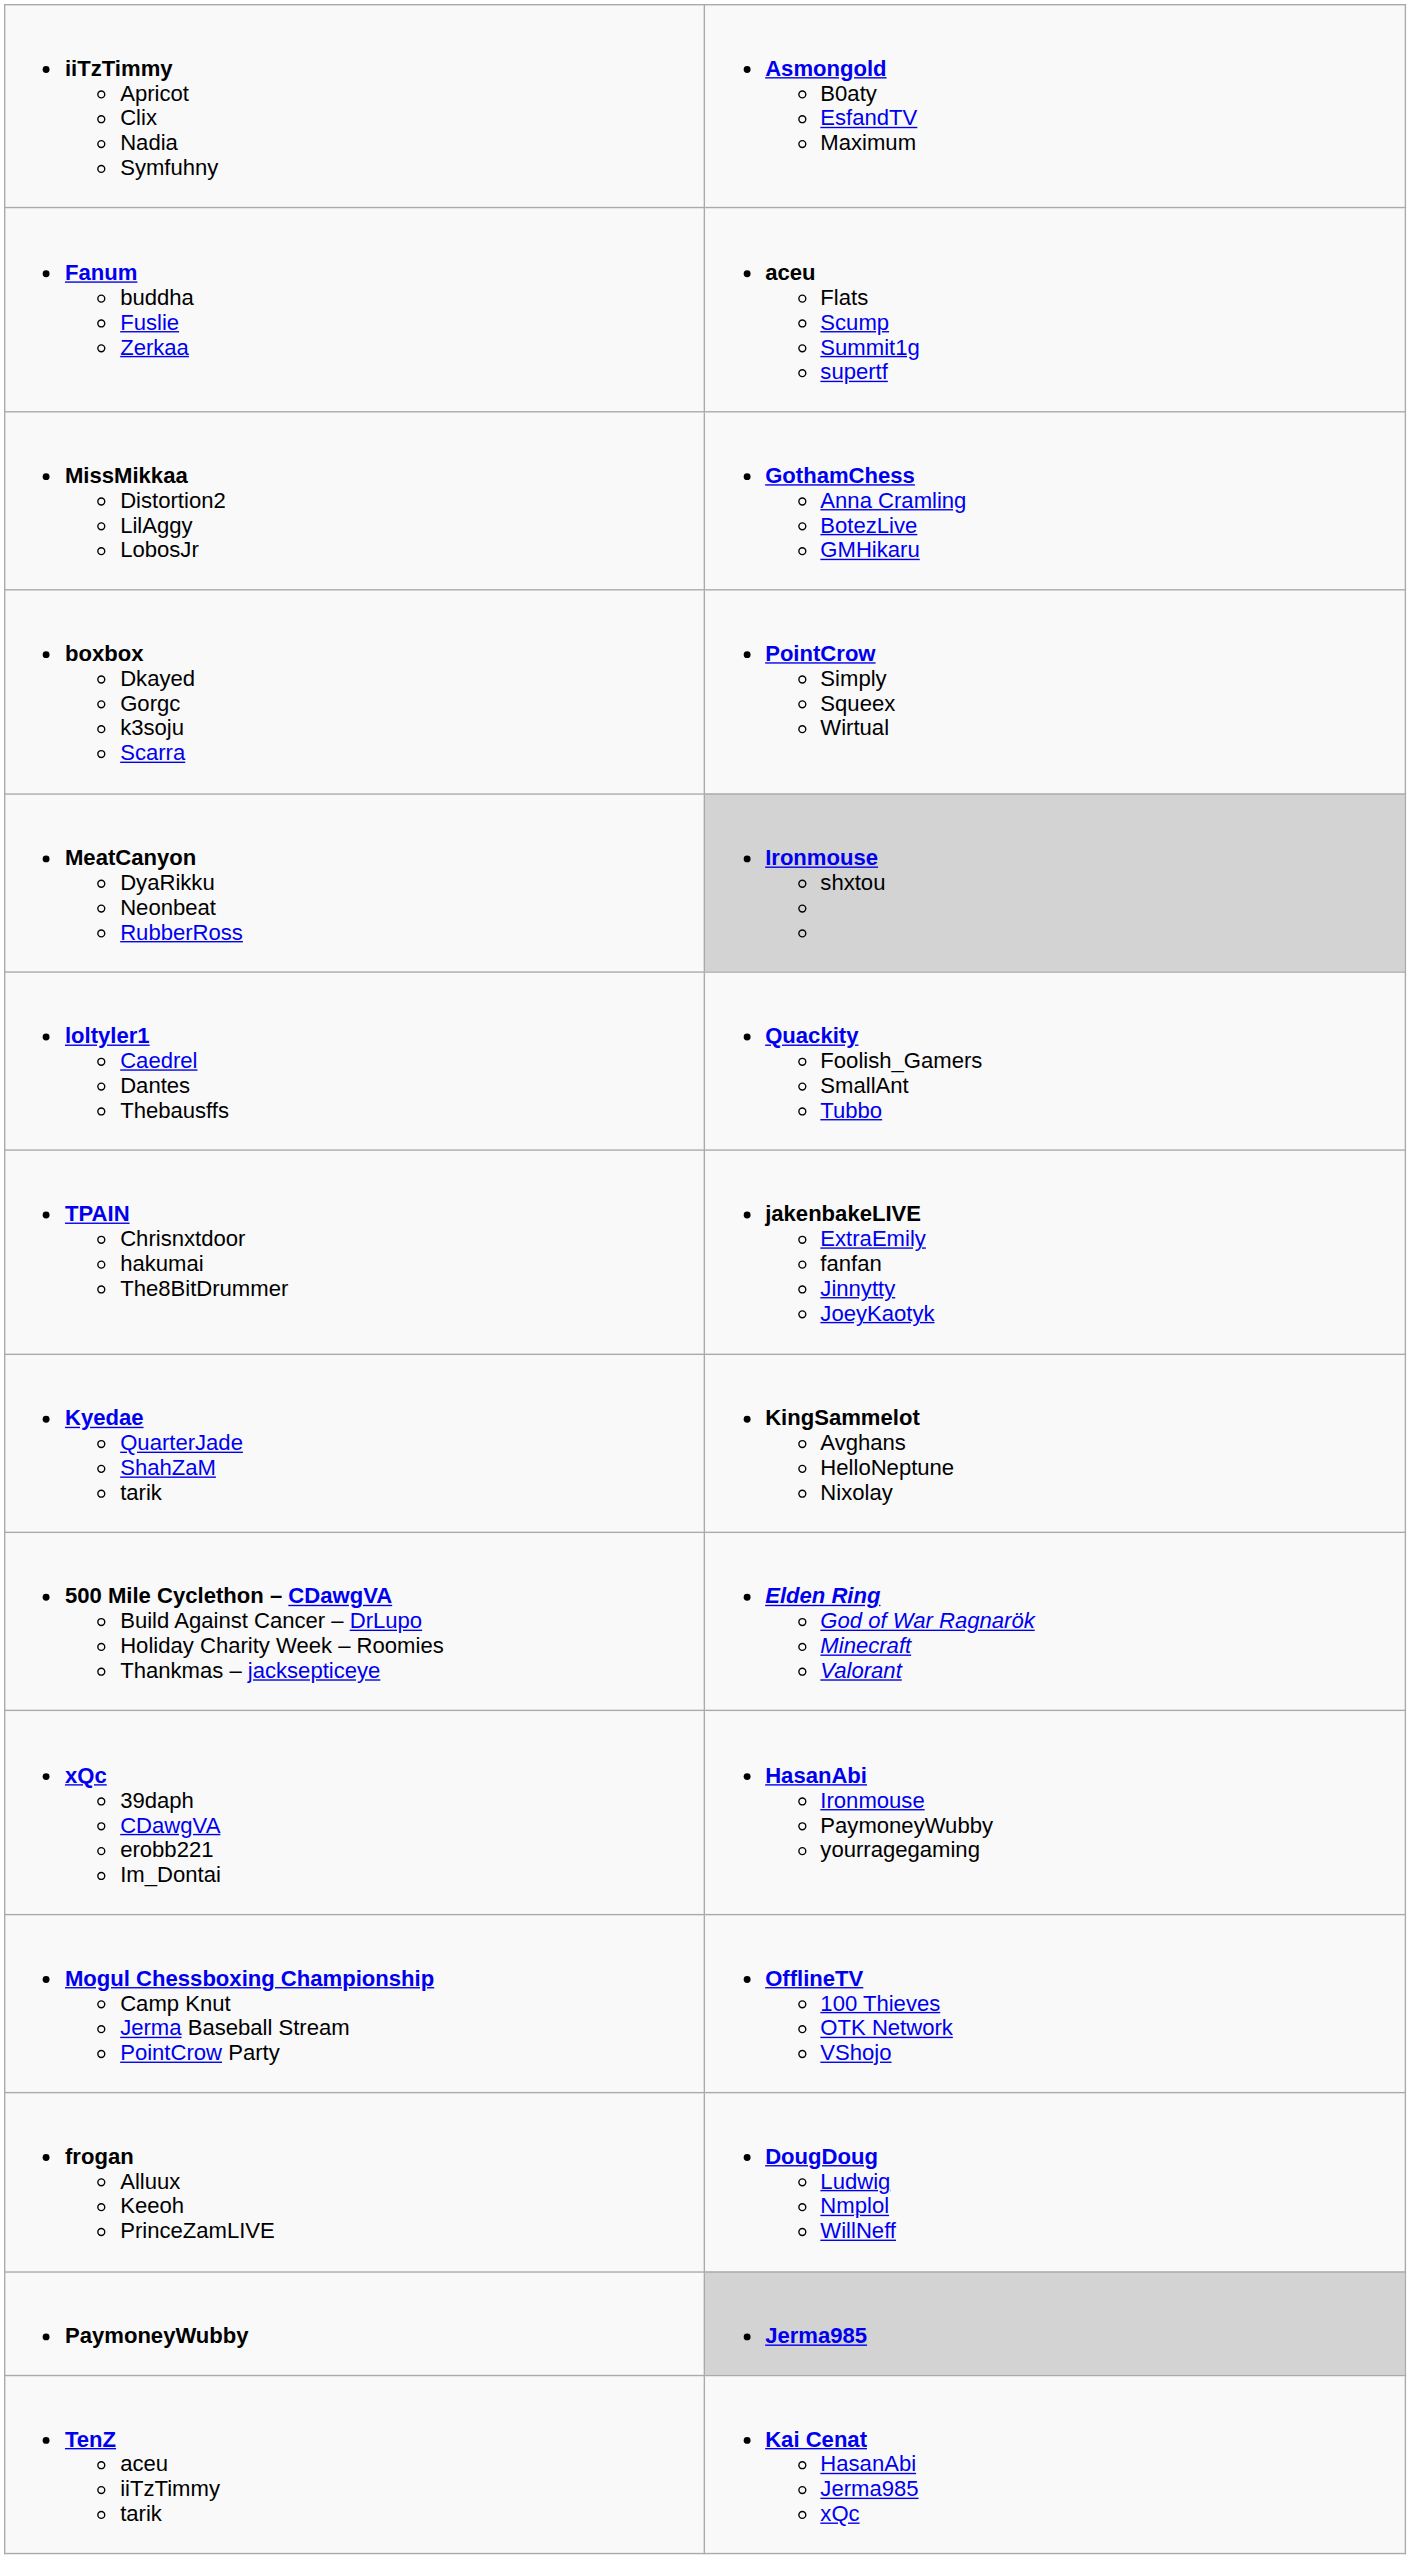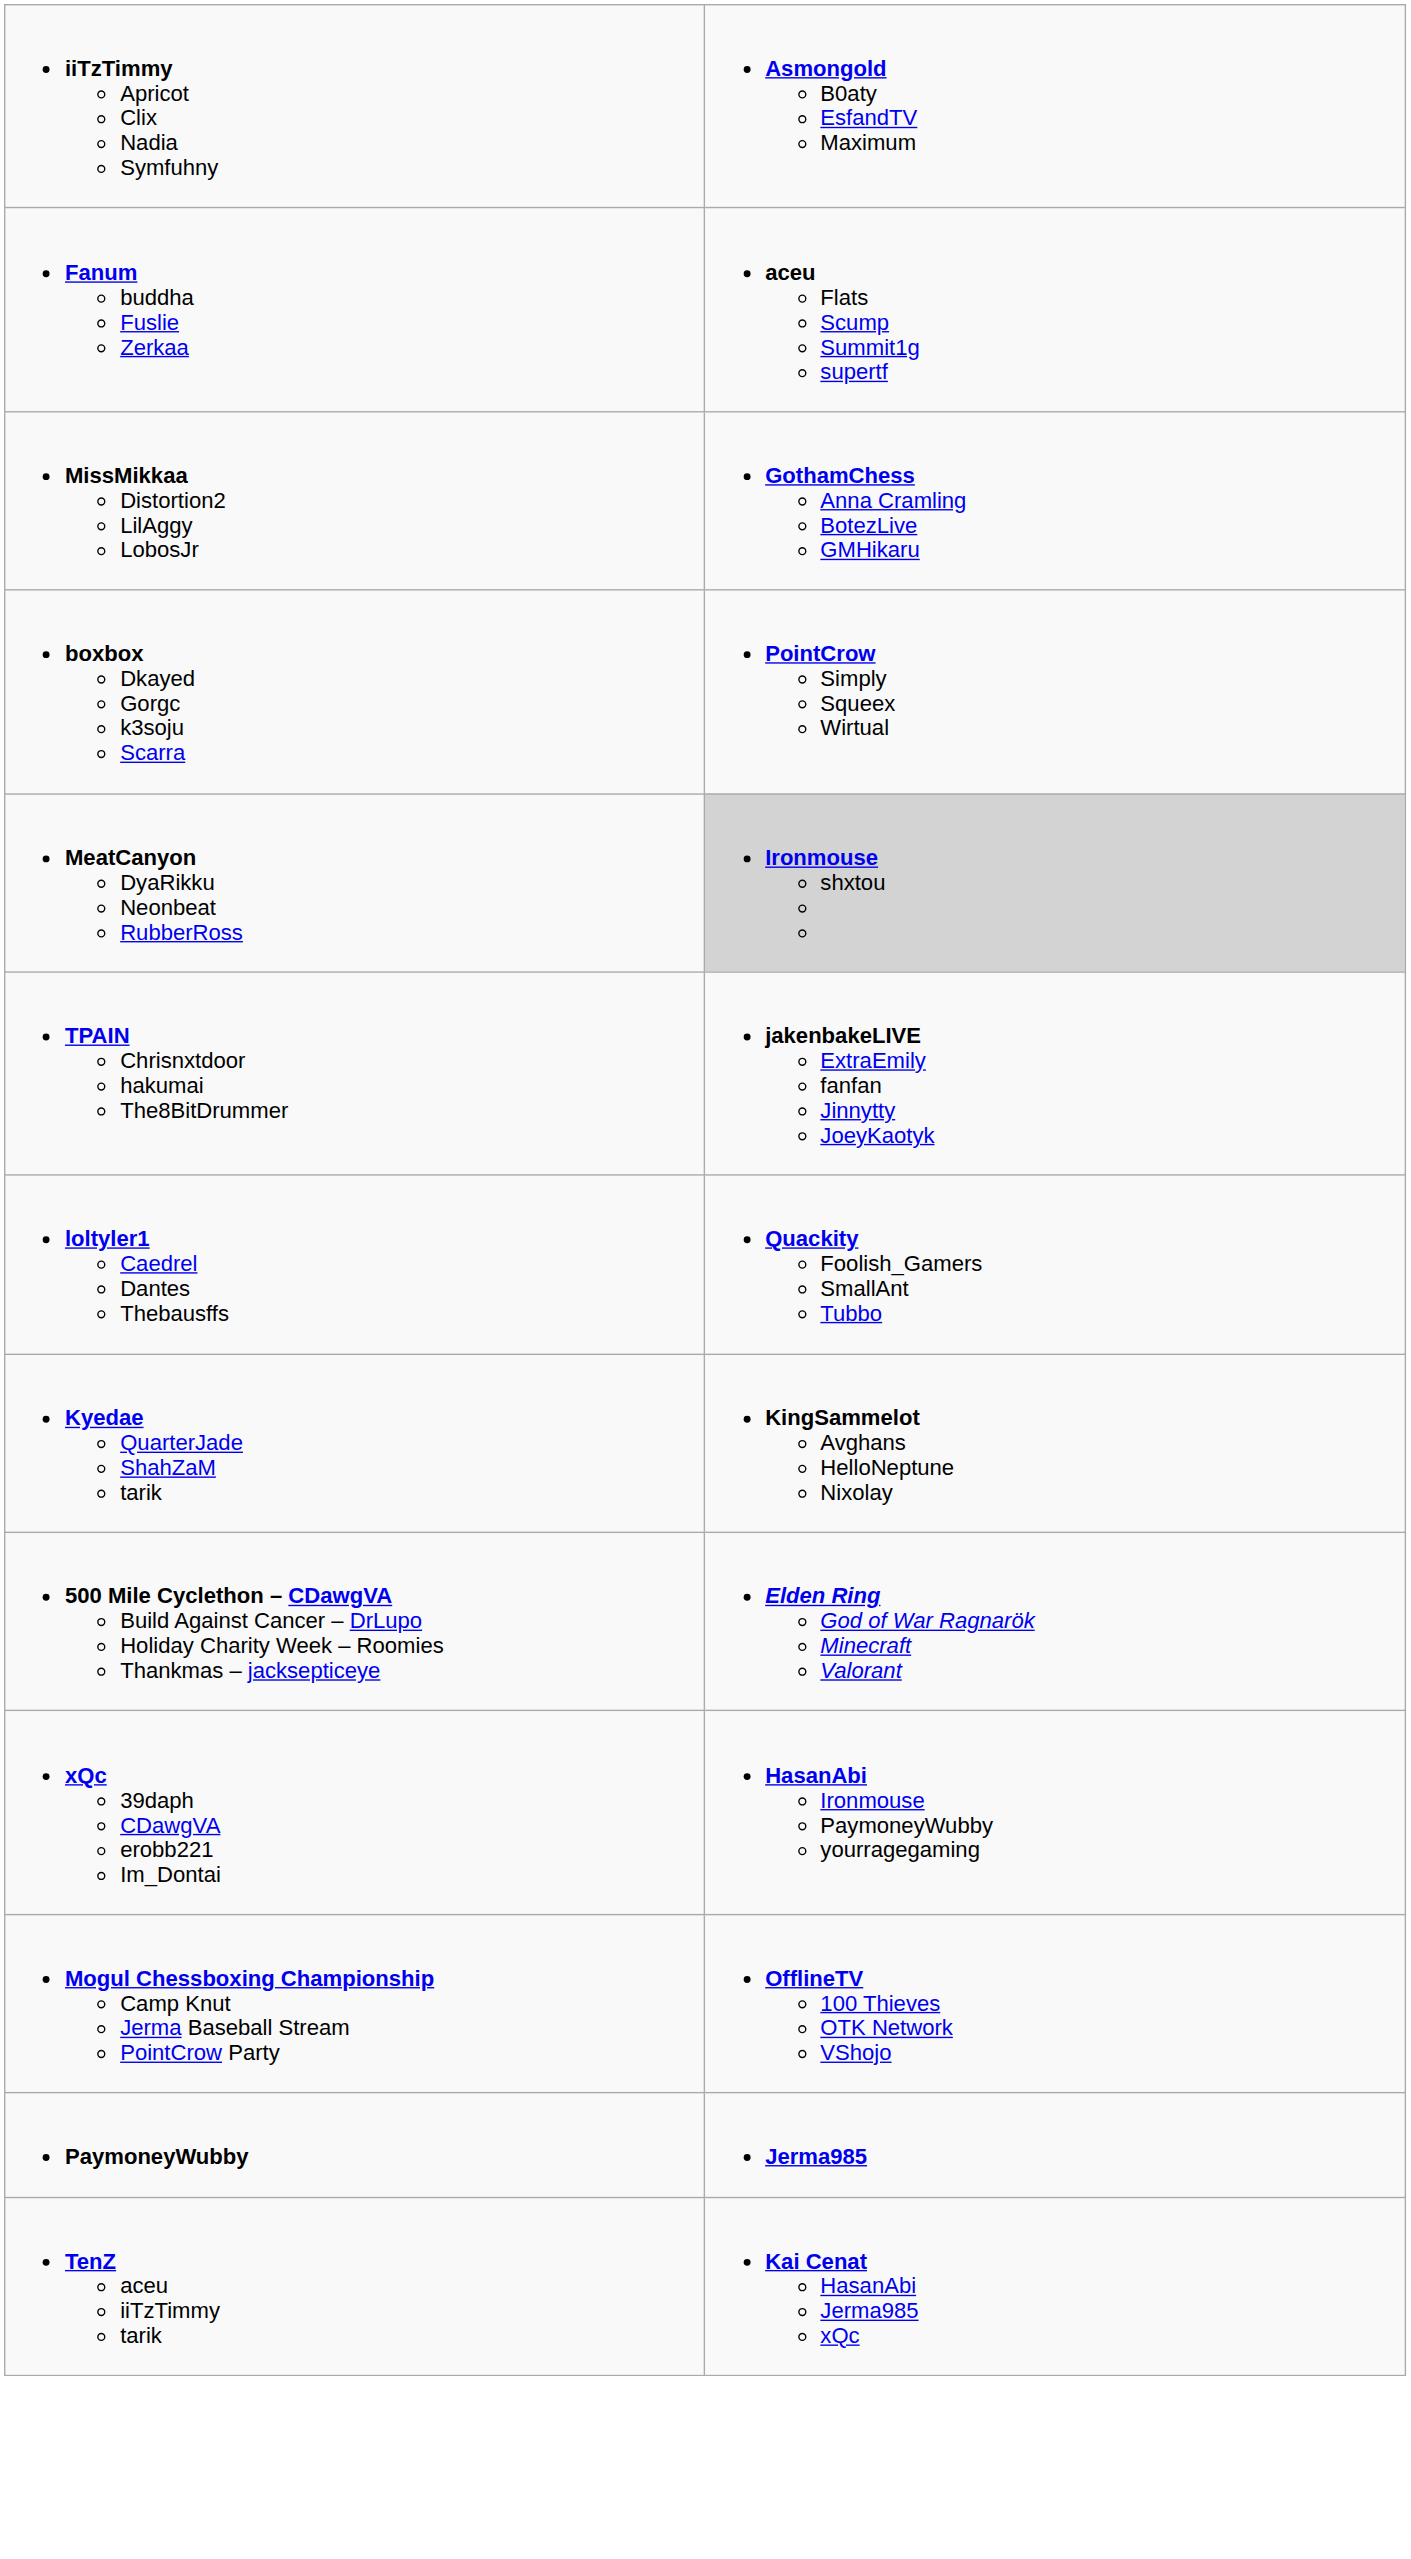rows swapped: TPAIN Chrisnxtdoor hakumai The8BitDrummer <-> loltyler1 Caedrel Dantes Thebausffs
- row: frogan Alluux Keeoh PrinceZamLIVE | DougDoug Ludwig Nmplol WillNeff
PaymoneyWubby | column 2: lightgrey background -> no background
